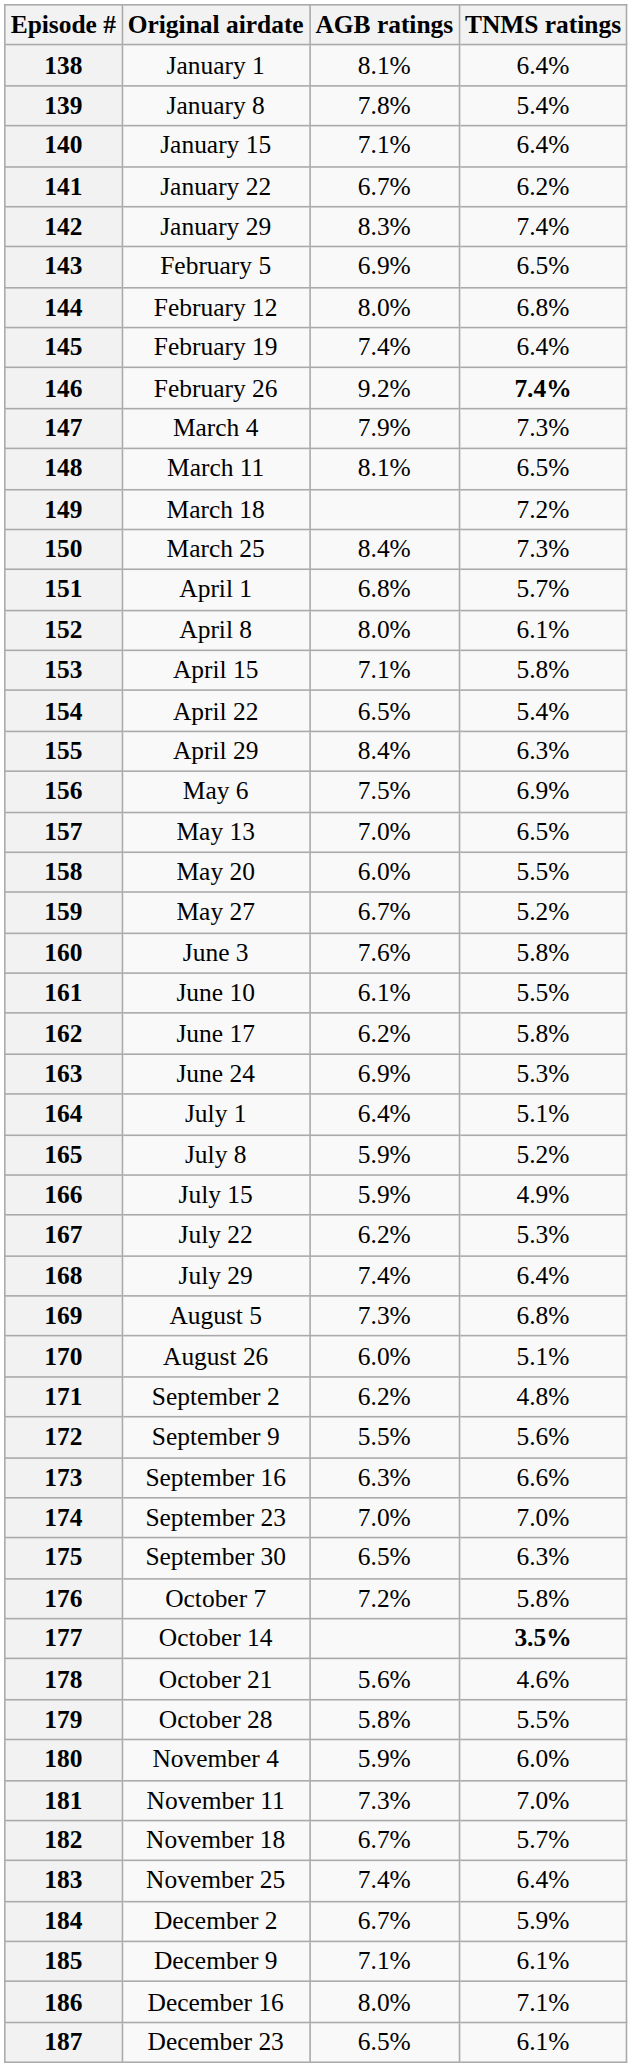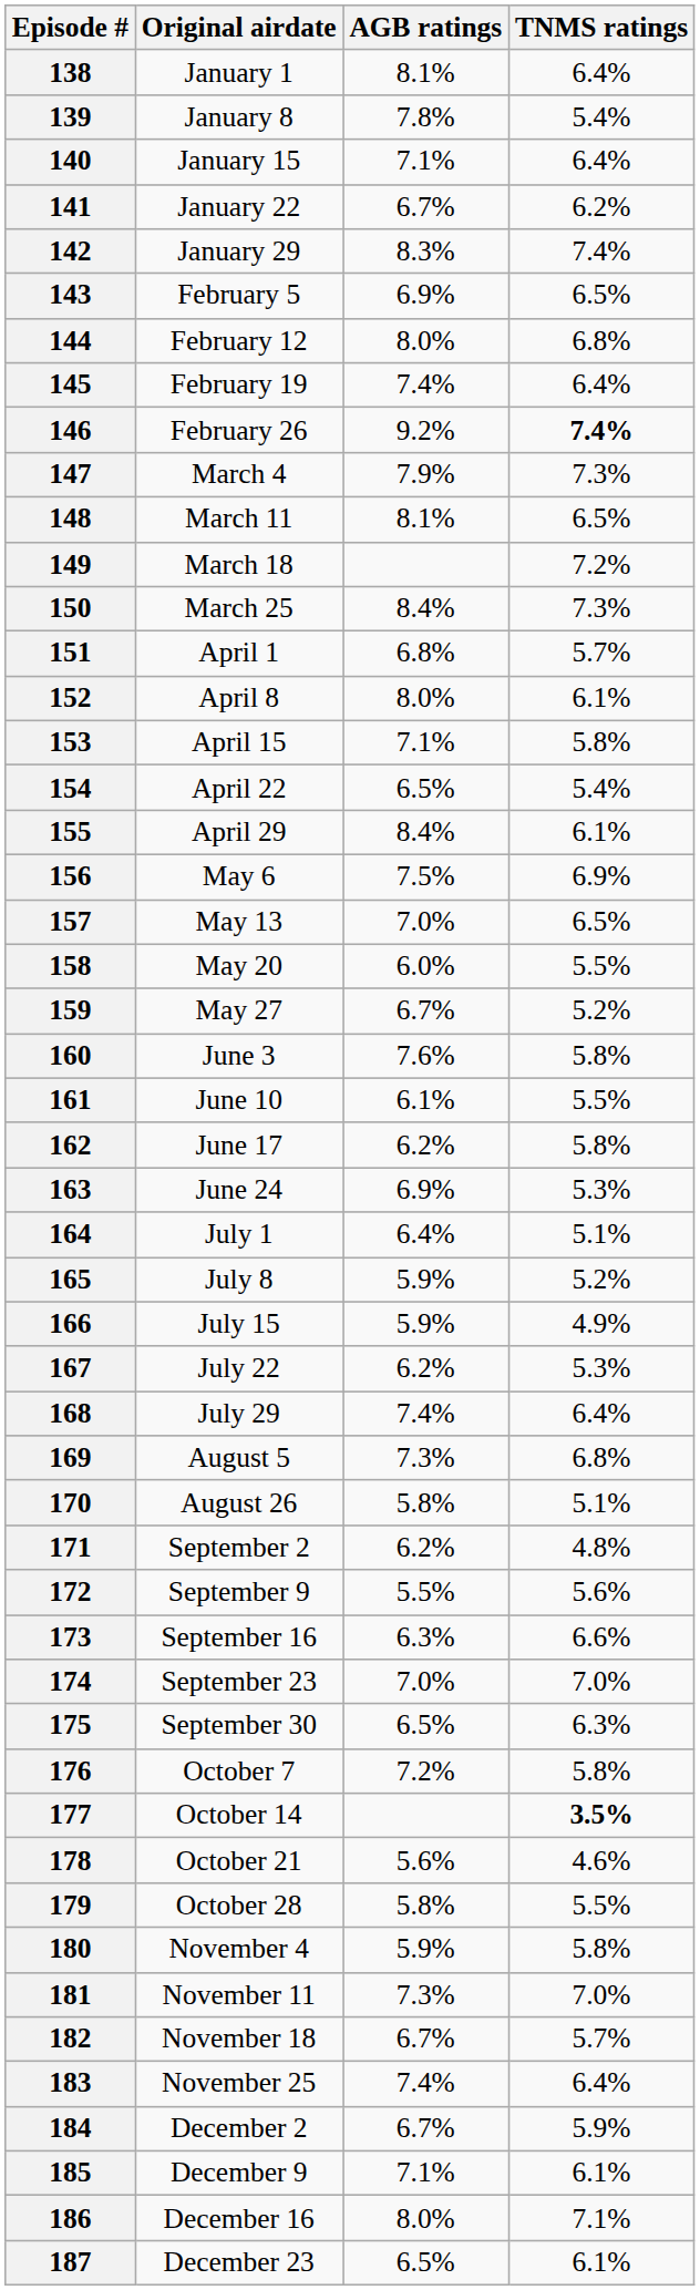155 | TNMS ratings: 6.3% -> 6.1%
170 | AGB ratings: 6.0% -> 5.8%
180 | TNMS ratings: 6.0% -> 5.8%
